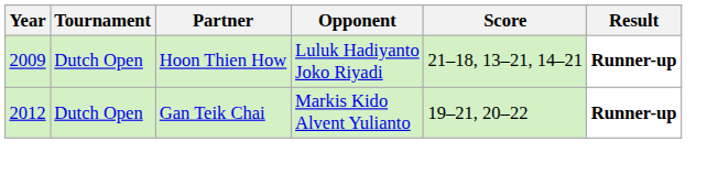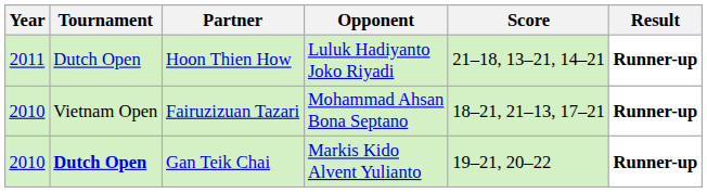Hoon Thien How | Year: 2009 -> 2011
+ row: 2010 | Vietnam Open | Fairuzizuan Tazari | Mohammad Ahsan Bona Septano | 18–21, 21–13, 17–21 | Runner-up
Gan Teik Chai | Year: 2012 -> 2010
Gan Teik Chai | Tournament: normal -> bold
